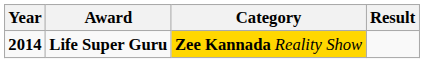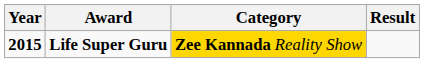Life Super Guru | Year: 2014 -> 2015
